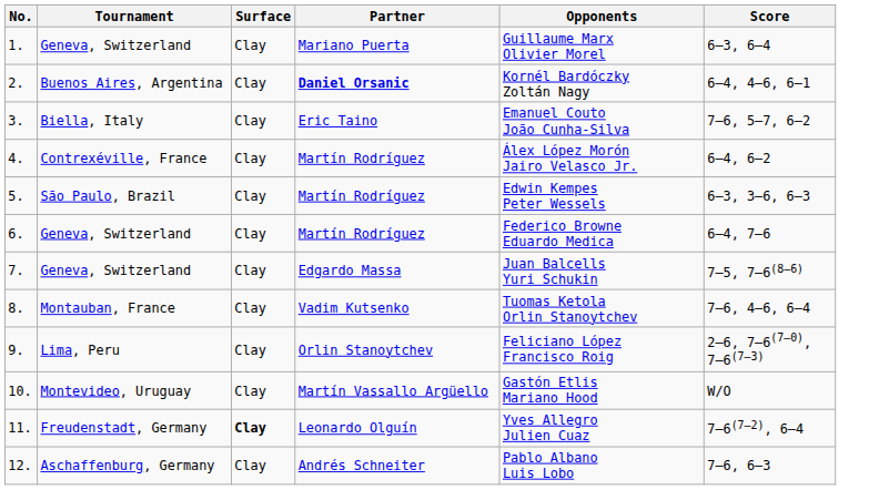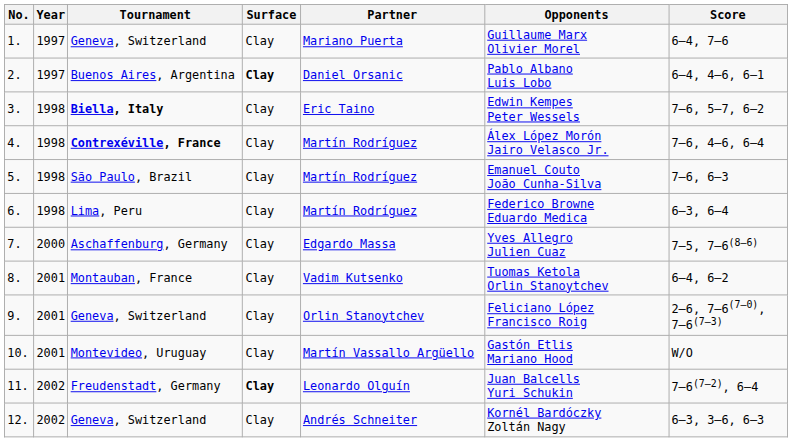+ column: Year | 1997 | 1997 | 1998 | 1998 | 1998 | 1998 | 2000 | 2001 | 2001 | 2001 | 2002 | 2002
1. | Score: 6–3, 6–4 -> 6–4, 7–6
2. | Surface: normal -> bold
2. | Partner: bold -> normal
2. | Opponents: Kornél Bardóczky Zoltán Nagy -> Pablo Albano Luis Lobo
3. | Tournament: normal -> bold
3. | Opponents: Emanuel Couto João Cunha-Silva -> Edwin Kempes Peter Wessels
4. | Tournament: normal -> bold
4. | Score: 6–4, 6–2 -> 7–6, 4–6, 6–4
5. | Opponents: Edwin Kempes Peter Wessels -> Emanuel Couto João Cunha-Silva
5. | Score: 6–3, 3–6, 6–3 -> 7–6, 6–3
6. | Tournament: Geneva, Switzerland -> Lima, Peru
6. | Score: 6–4, 7–6 -> 6–3, 6–4
7. | Tournament: Geneva, Switzerland -> Aschaffenburg, Germany
7. | Opponents: Juan Balcells Yuri Schukin -> Yves Allegro Julien Cuaz
8. | Score: 7–6, 4–6, 6–4 -> 6–4, 6–2
9. | Tournament: Lima, Peru -> Geneva, Switzerland
11. | Opponents: Yves Allegro Julien Cuaz -> Juan Balcells Yuri Schukin
12. | Tournament: Aschaffenburg, Germany -> Geneva, Switzerland
12. | Opponents: Pablo Albano Luis Lobo -> Kornél Bardóczky Zoltán Nagy
12. | Score: 7–6, 6–3 -> 6–3, 3–6, 6–3
